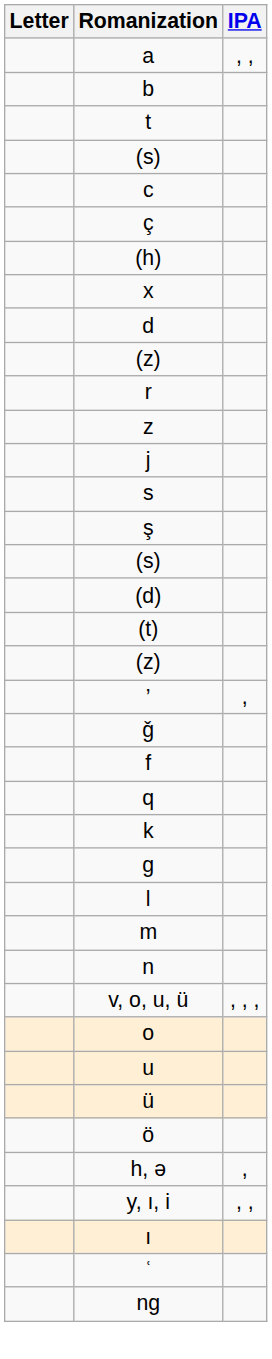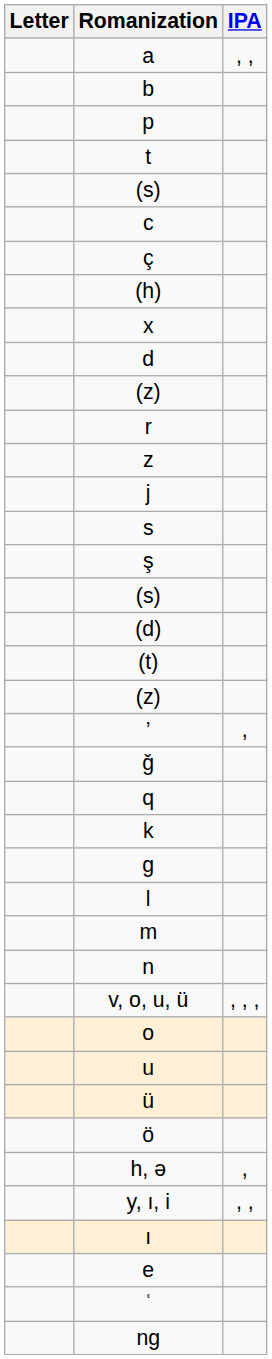+ row: p
- row: f
+ row: e
